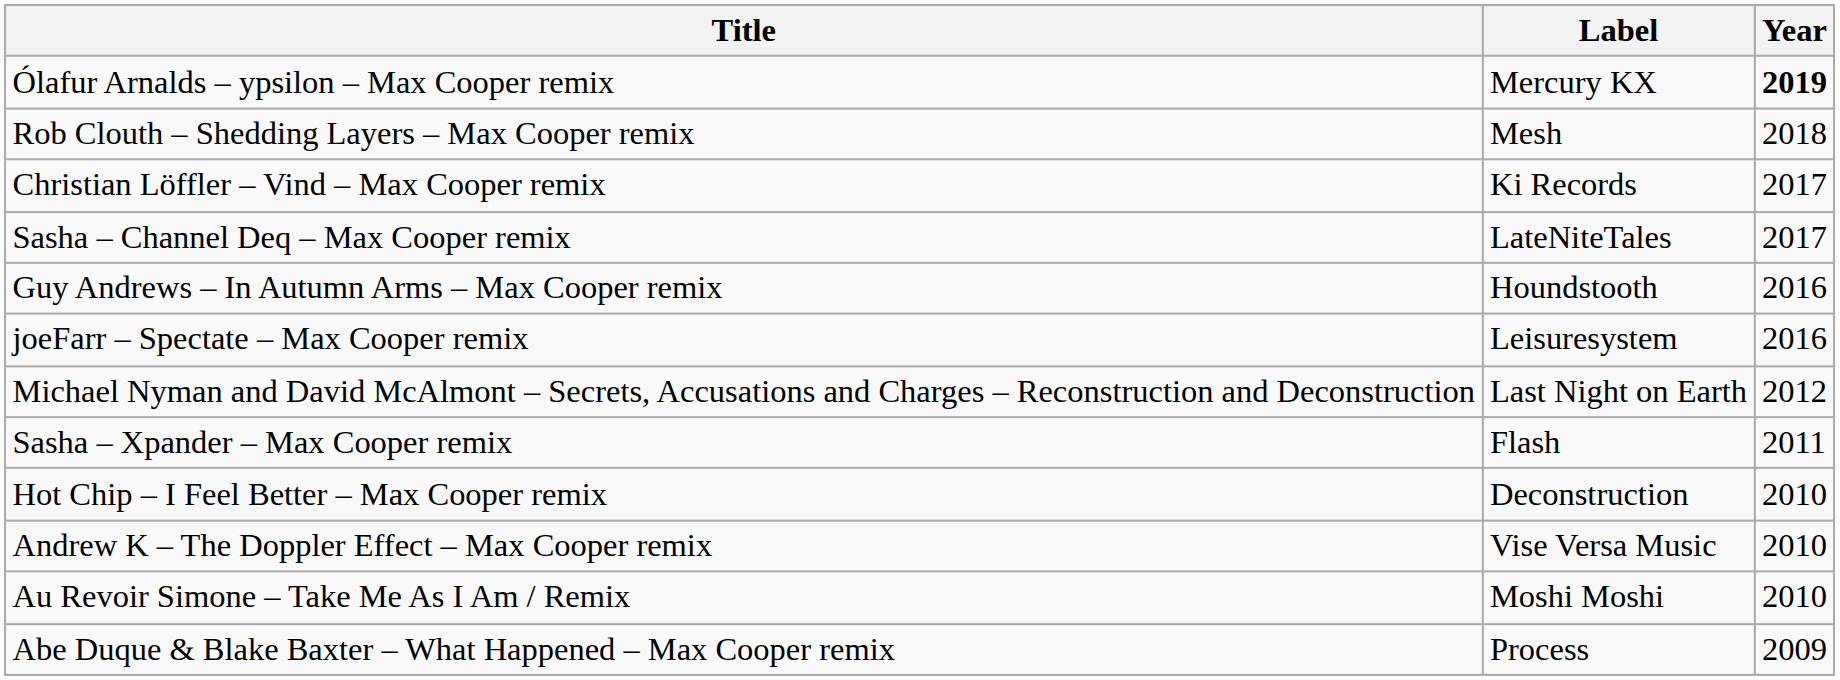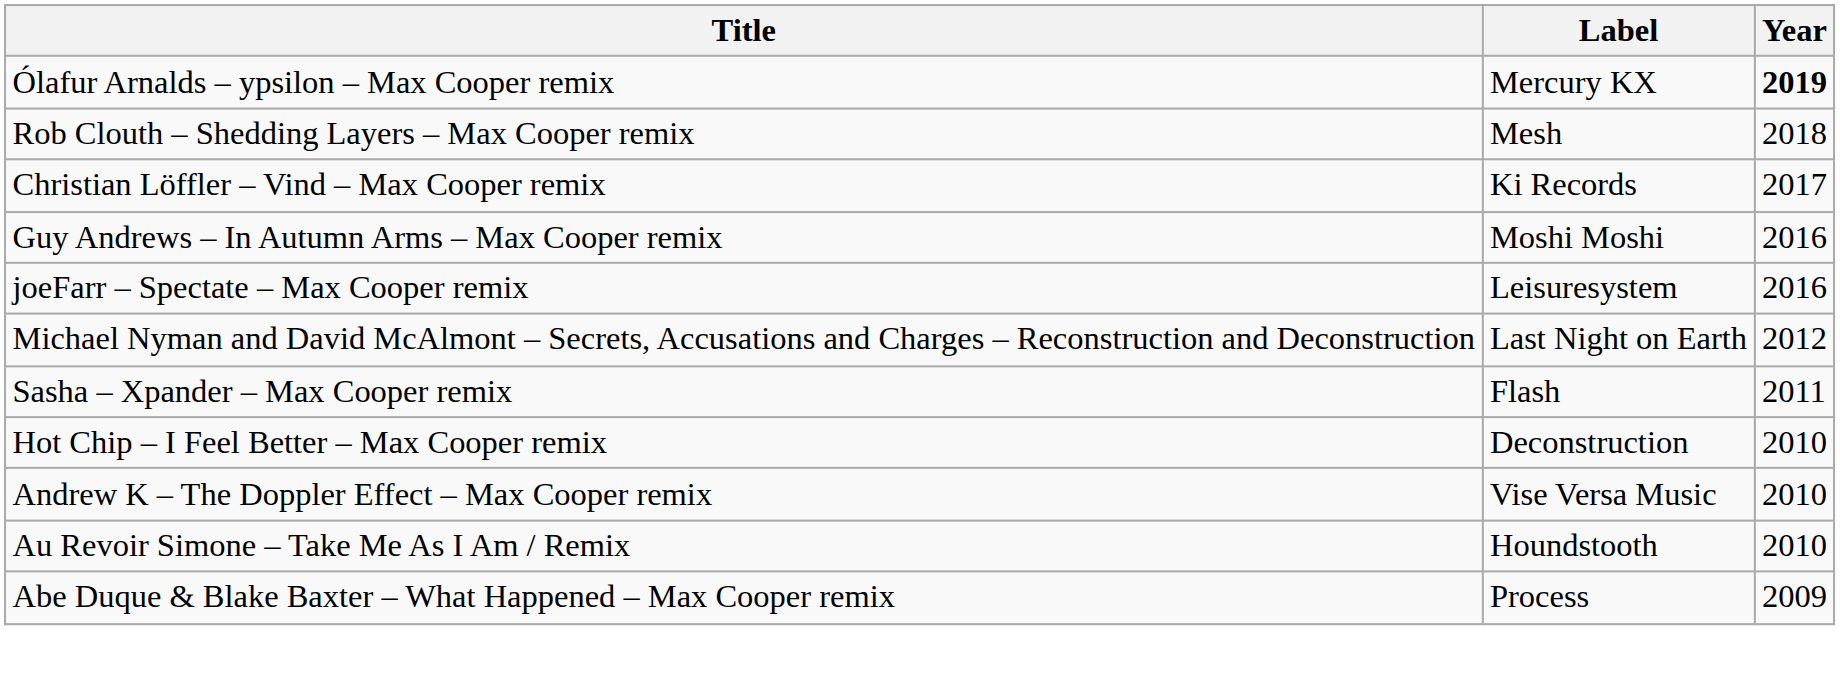- row: Sasha – Channel Deq – Max Cooper remix | LateNiteTales | 2017
Guy Andrews – In Autumn Arms – Max Cooper remix | Label: Houndstooth -> Moshi Moshi
Au Revoir Simone – Take Me As I Am / Remix | Label: Moshi Moshi -> Houndstooth
